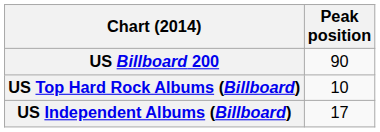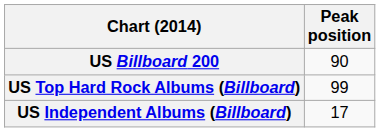US Top Hard Rock Albums (Billboard) | Peak position: 10 -> 99
